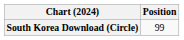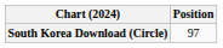South Korea Download (Circle) | Position: 99 -> 97
